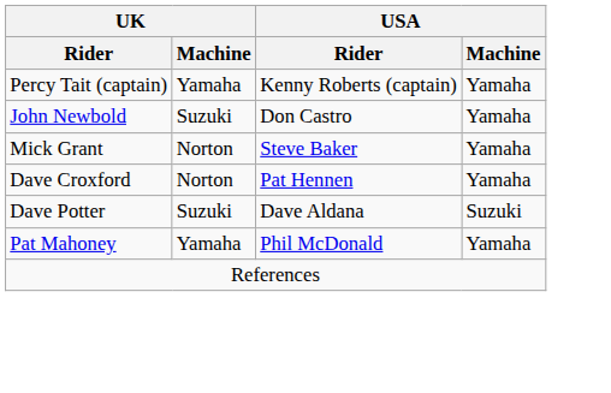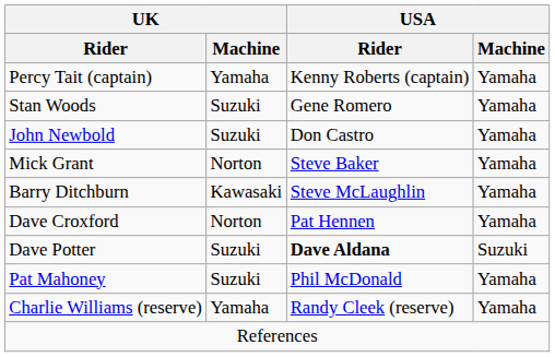+ row: Stan Woods | Suzuki | Gene Romero | Yamaha
+ row: Barry Ditchburn | Kawasaki | Steve McLaughlin | Yamaha
Dave Potter | USA / Rider: normal -> bold
Pat Mahoney | UK / Machine: Yamaha -> Suzuki
+ row: Charlie Williams (reserve) | Yamaha | Randy Cleek (reserve) | Yamaha
